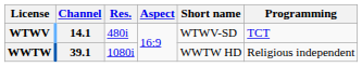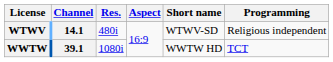WTWV | Programming: TCT -> Religious independent
WWTW | Programming: Religious independent -> TCT
